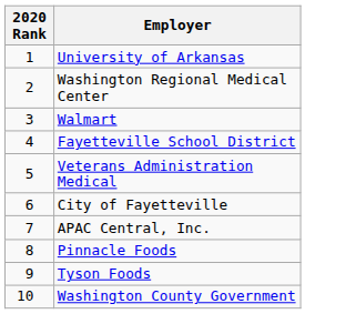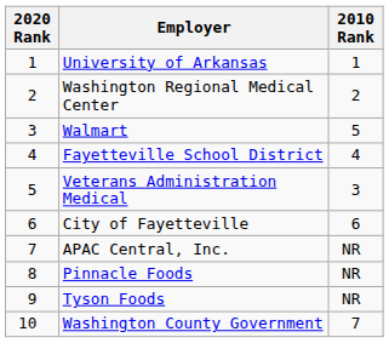+ column: 2010 Rank | 1 | 2 | 5 | 4 | 3 | 6 | NR | NR | NR | 7
